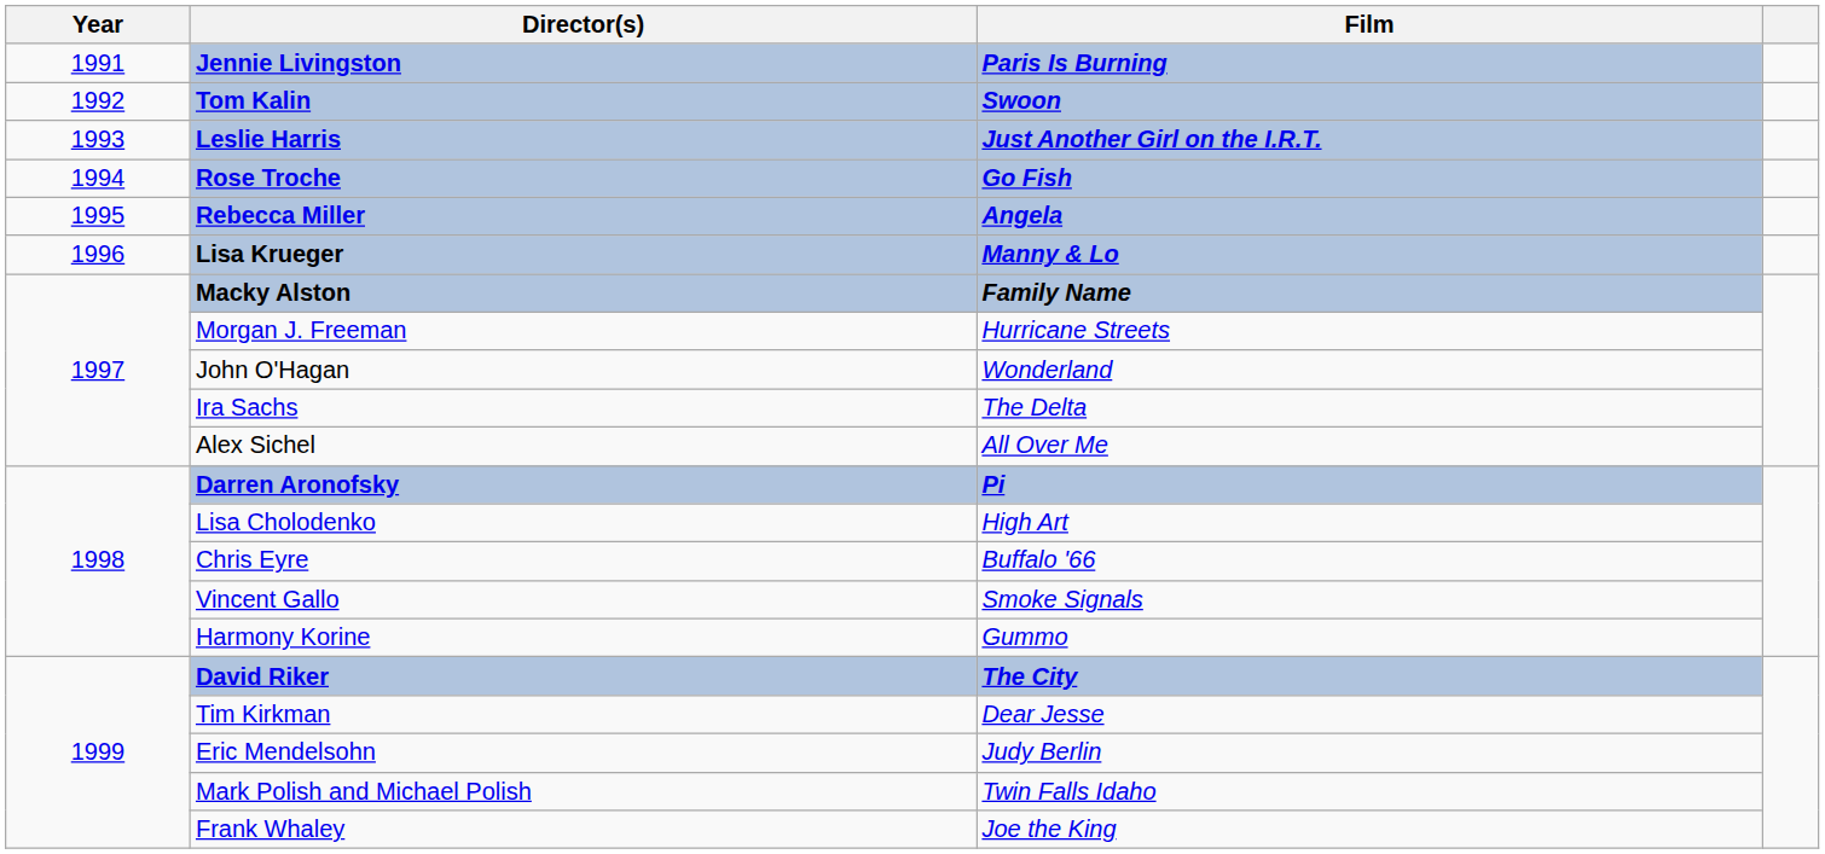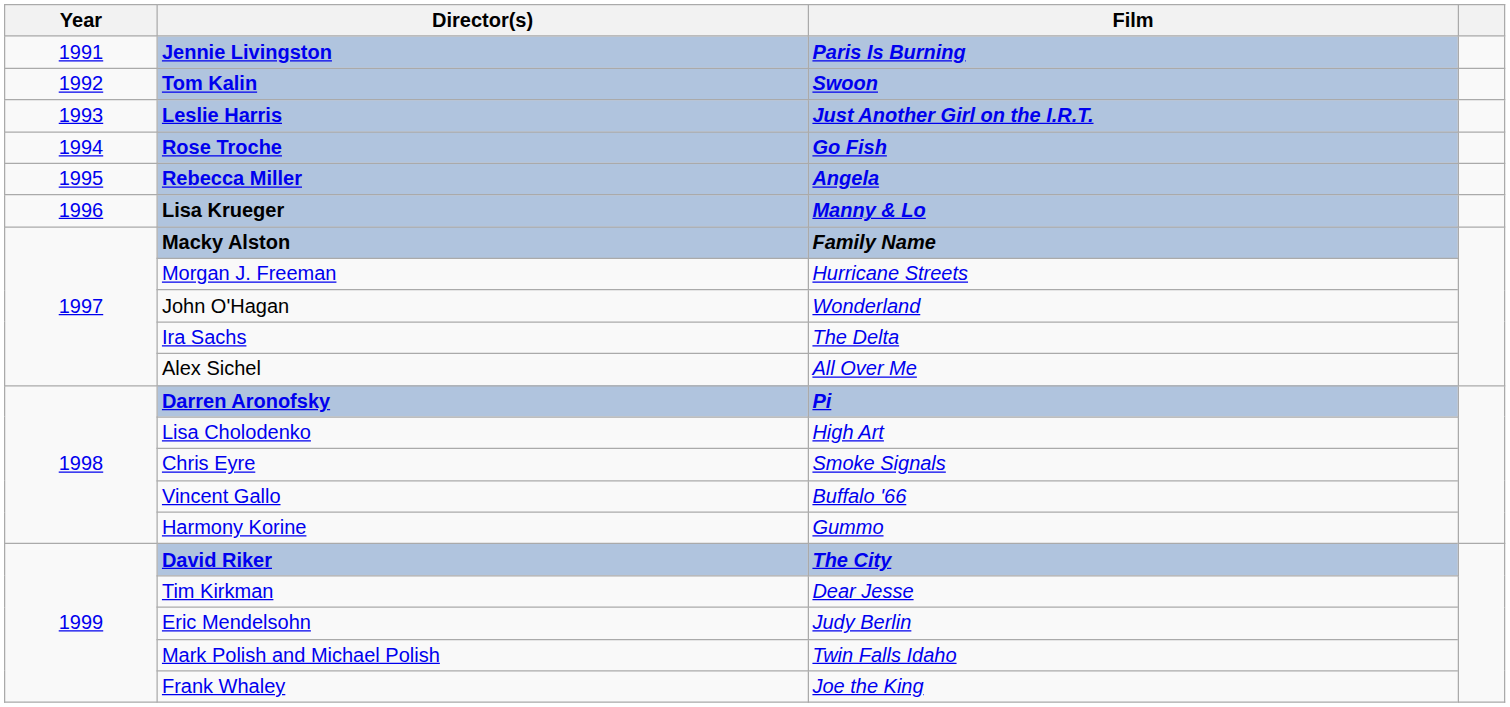Chris Eyre | Film: Buffalo '66 -> Smoke Signals
Vincent Gallo | Film: Smoke Signals -> Buffalo '66
